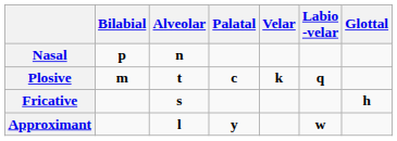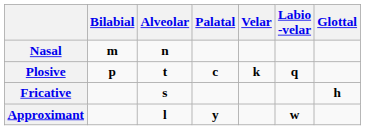Nasal | Bilabial: p -> m
Plosive | Bilabial: m -> p
